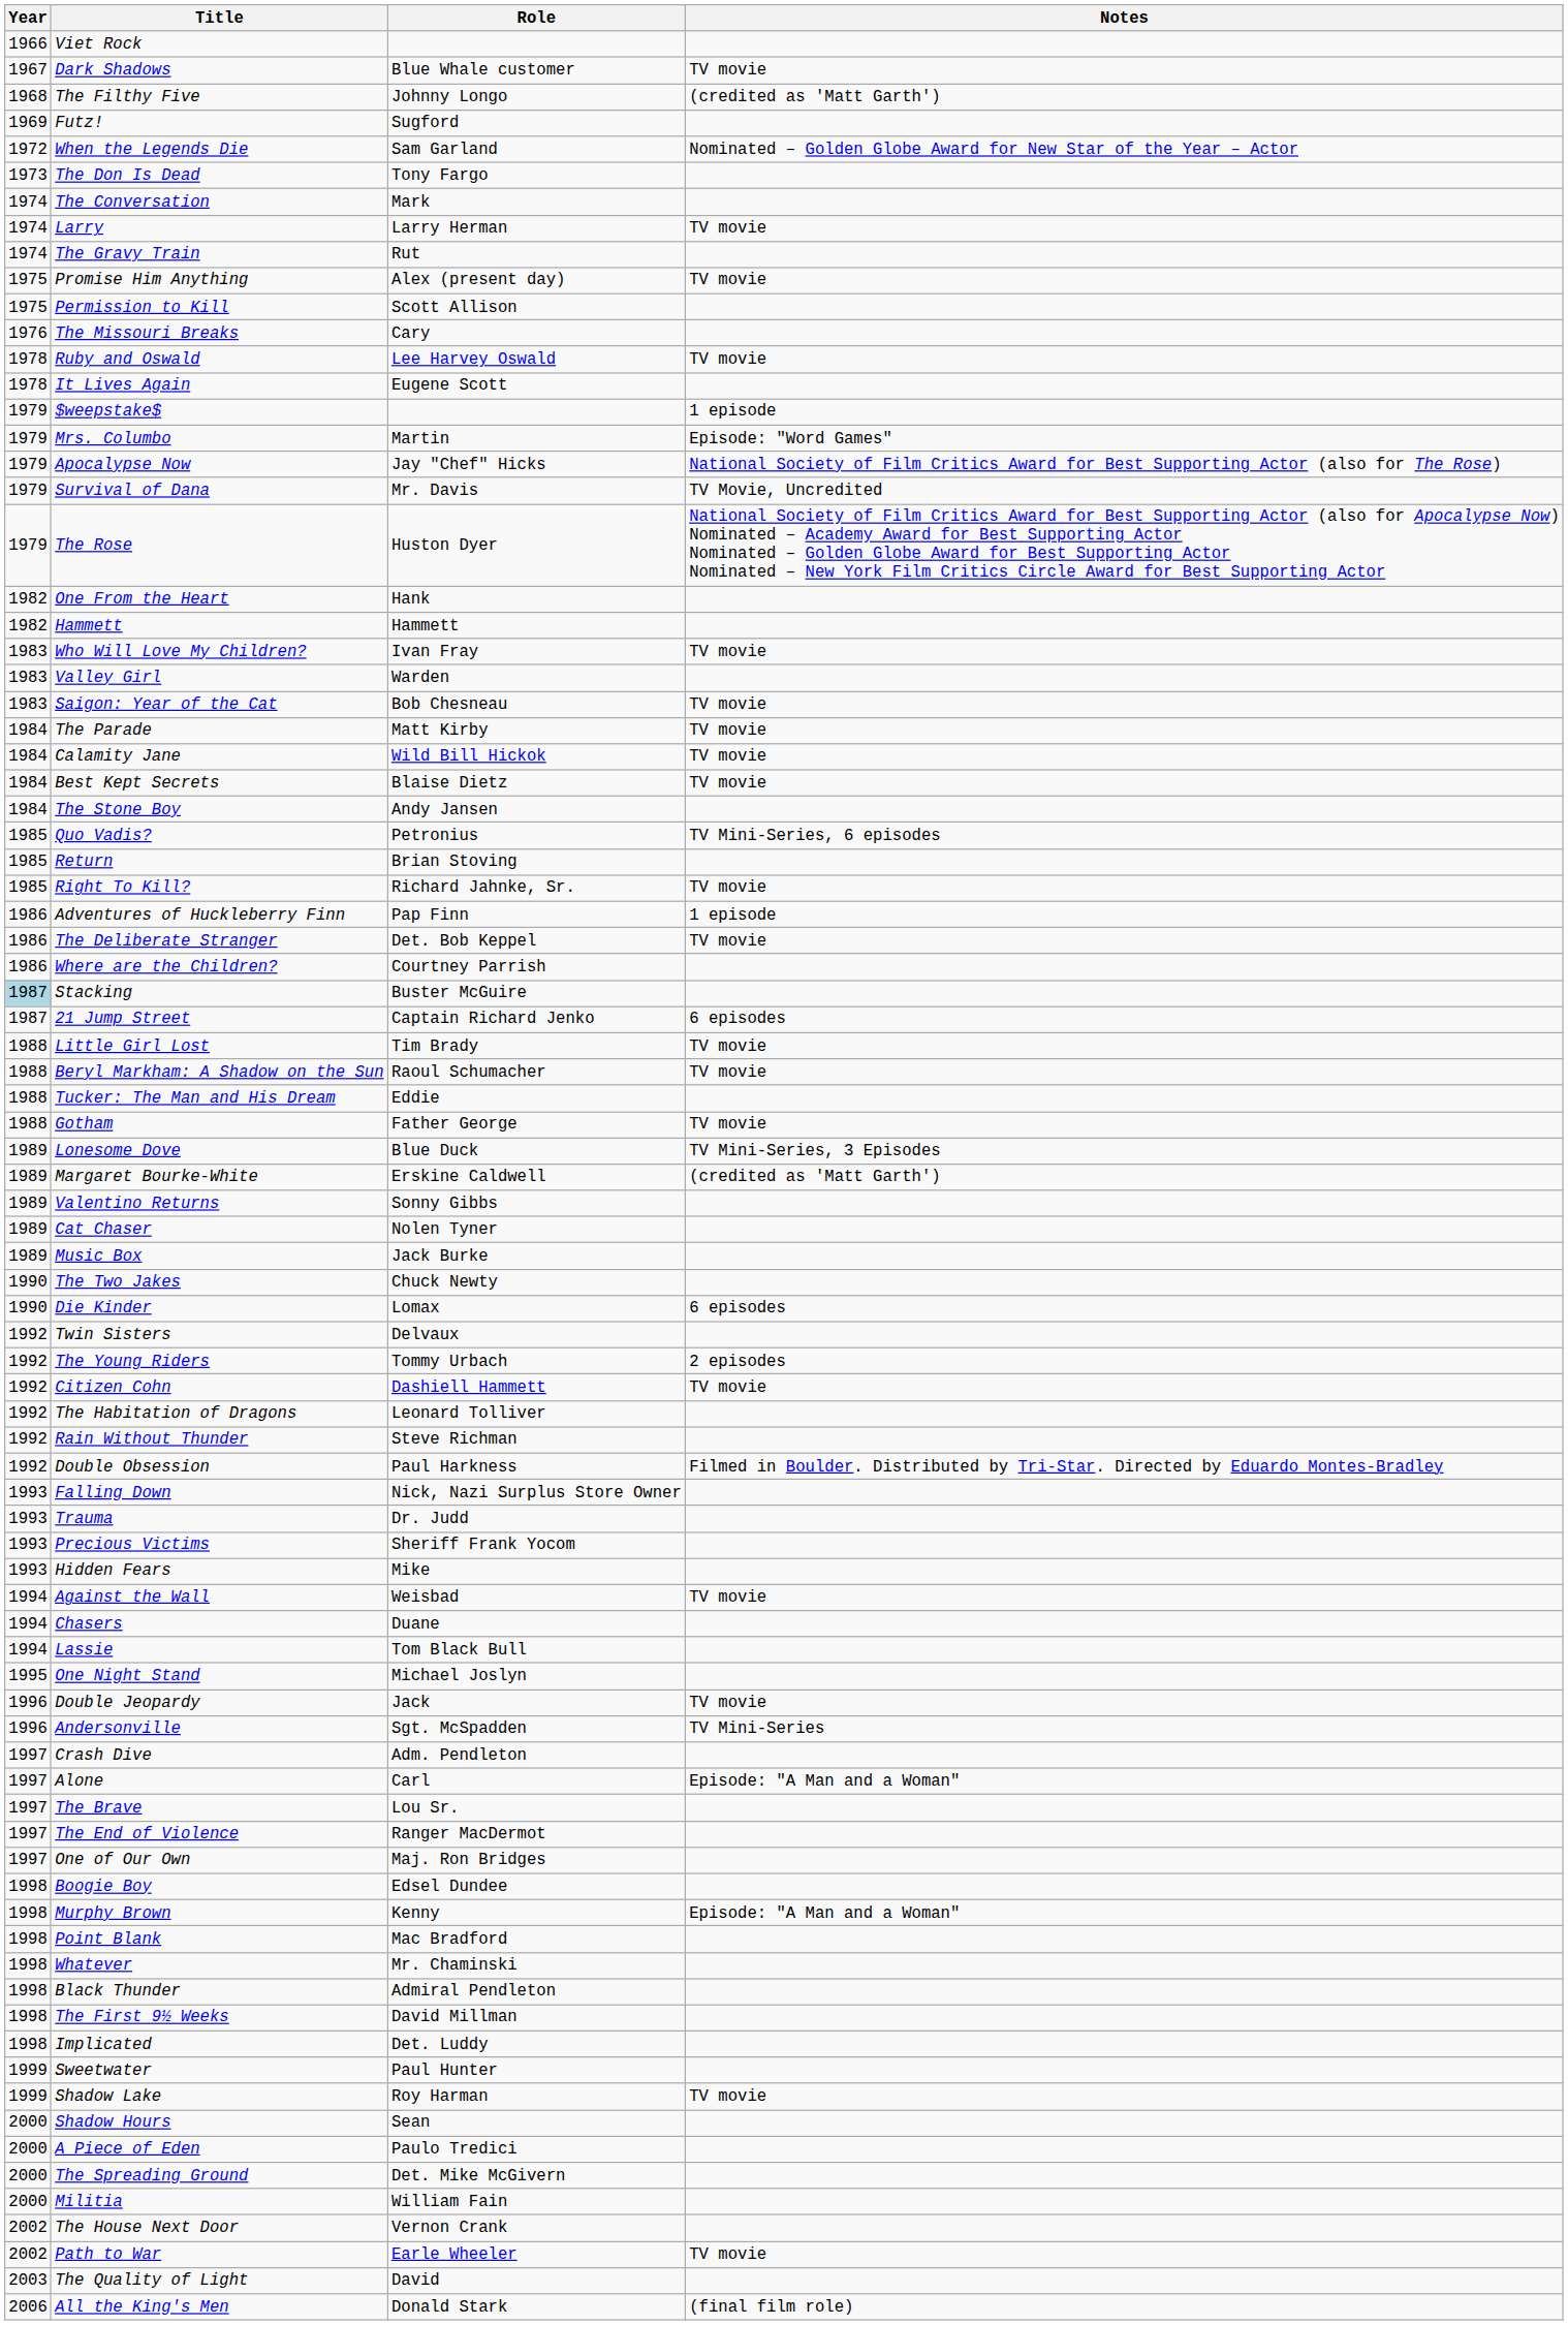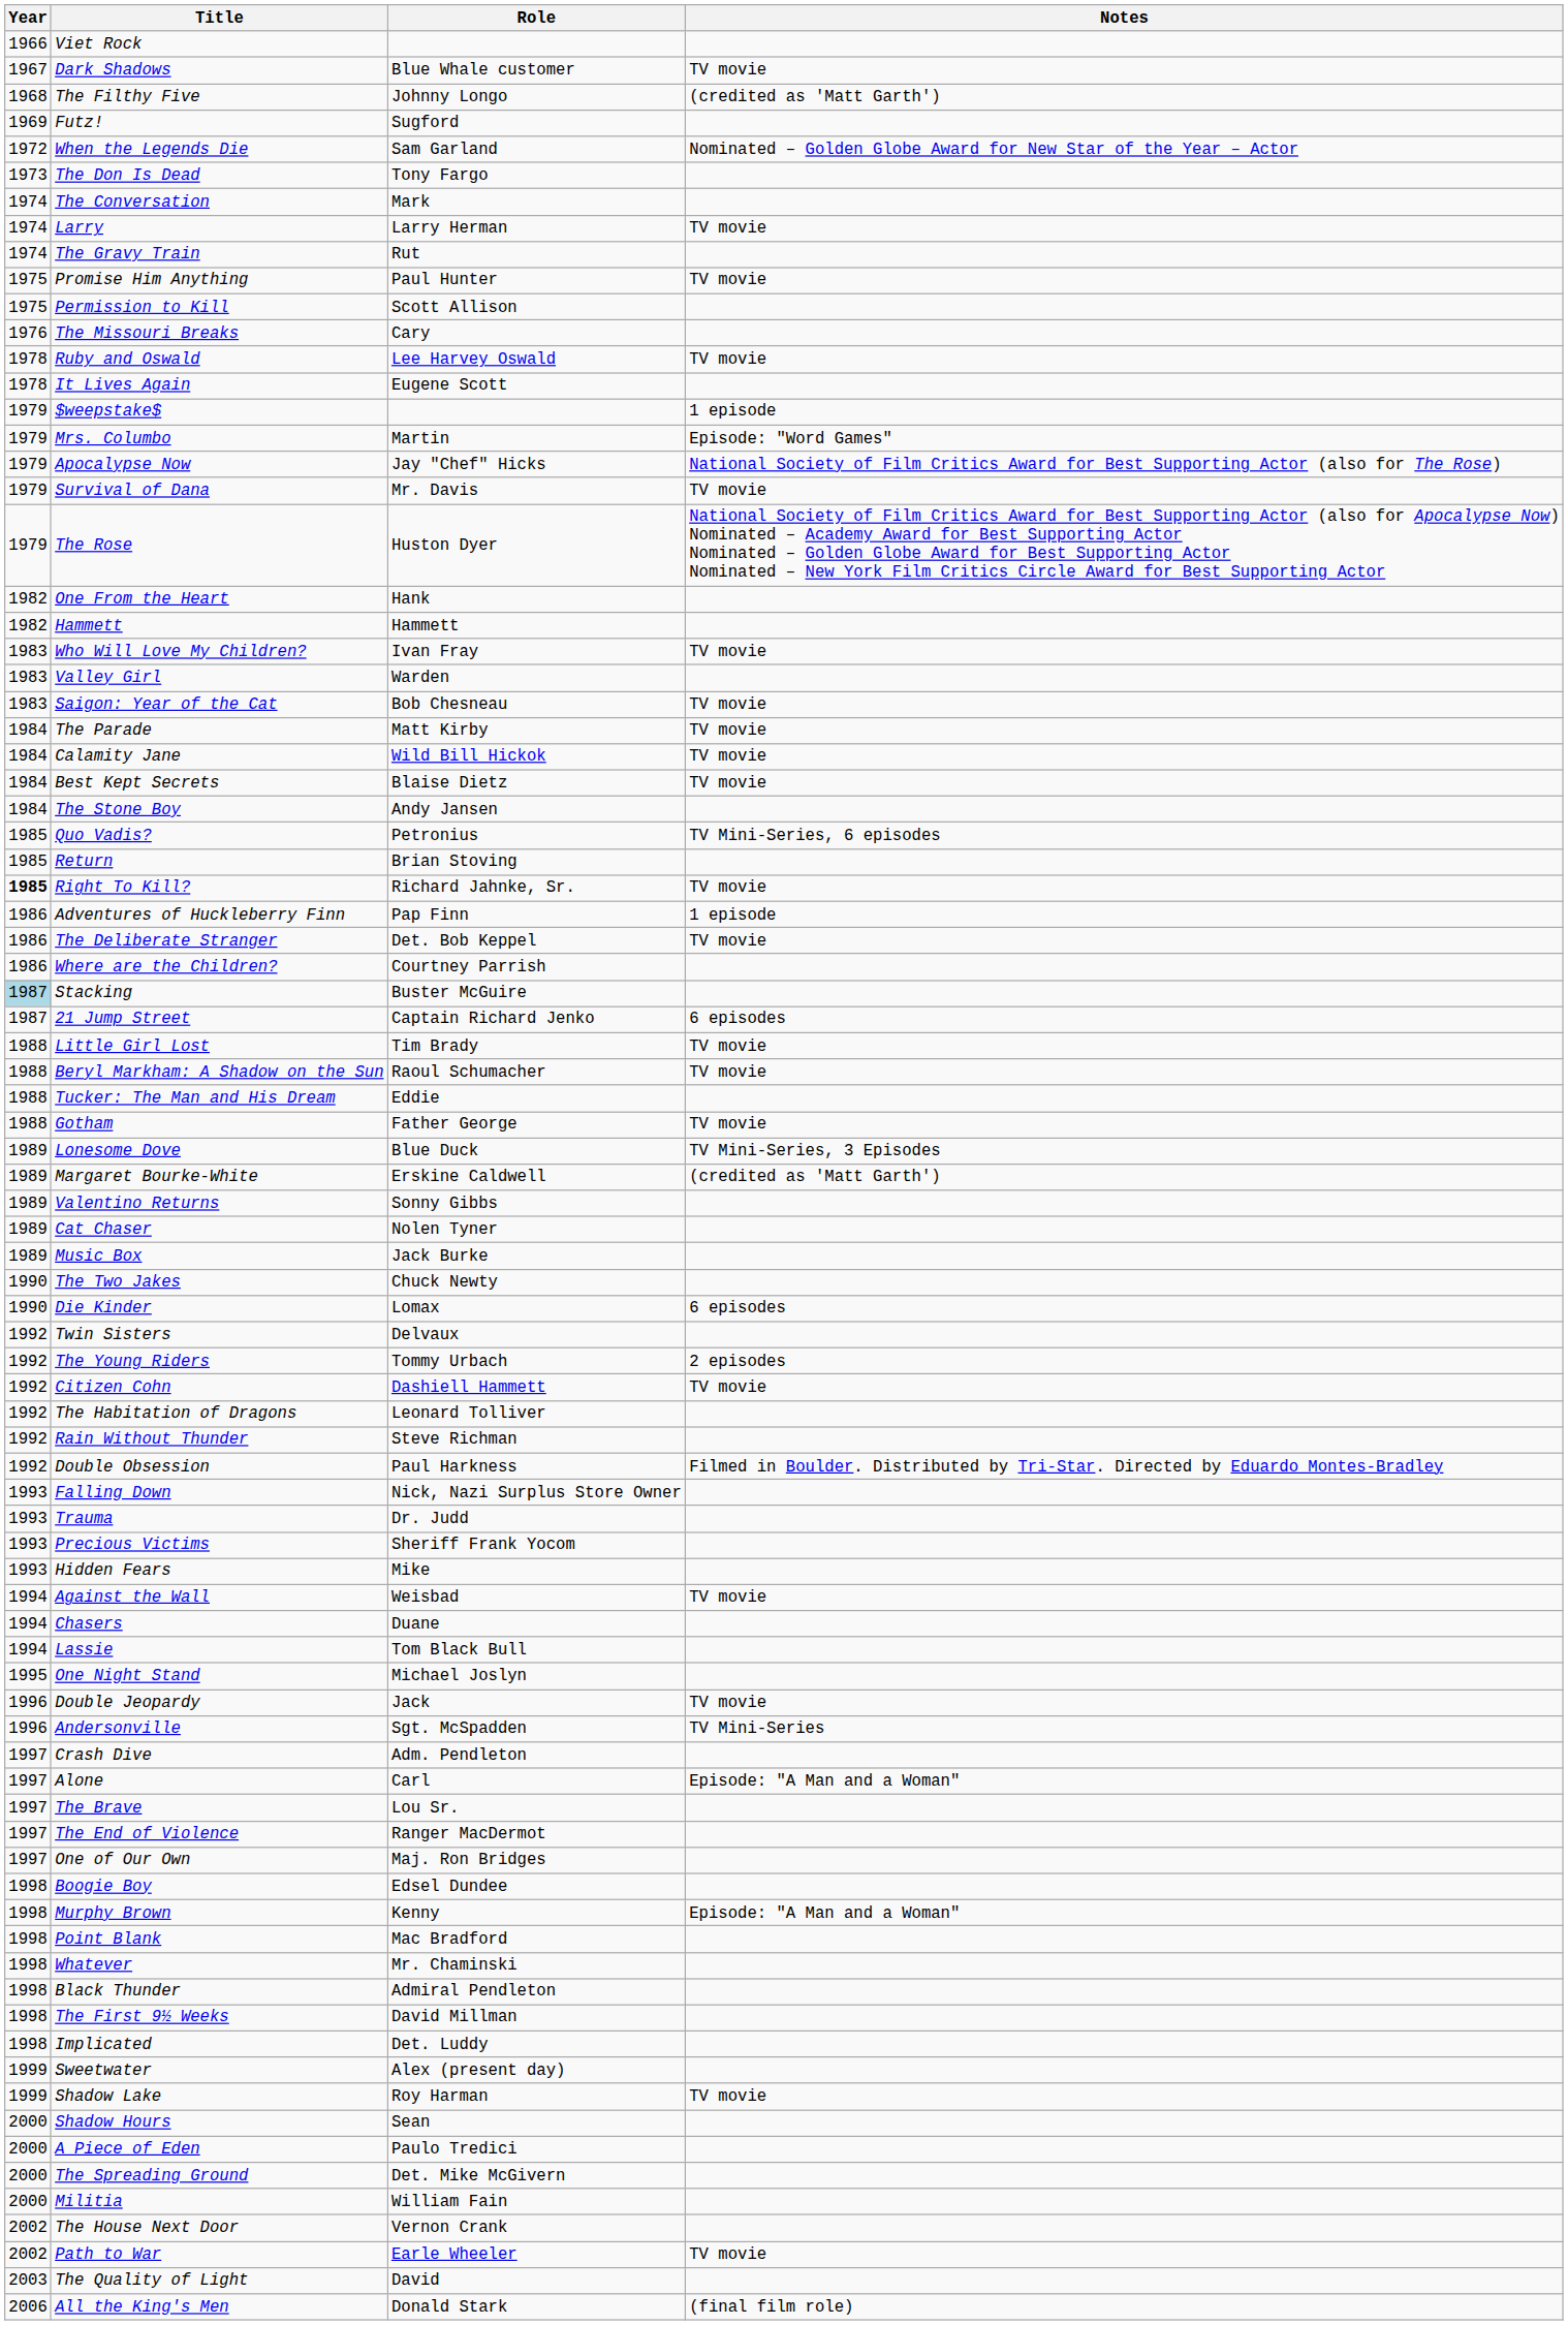Promise Him Anything | Role: Alex (present day) -> Paul Hunter
Survival of Dana | Notes: TV Movie, Uncredited -> TV movie
Right To Kill? | Year: normal -> bold
Sweetwater | Role: Paul Hunter -> Alex (present day)
